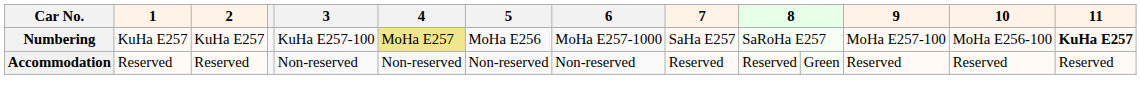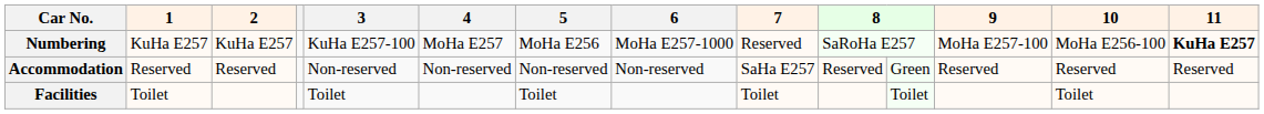Numbering | 4: khaki background -> no background
Numbering | 7: SaHa E257 -> Reserved
Accommodation | 7: Reserved -> SaHa E257
+ row: Facilities | Toilet | Toilet | Toilet | Toilet | Toilet | Toilet
